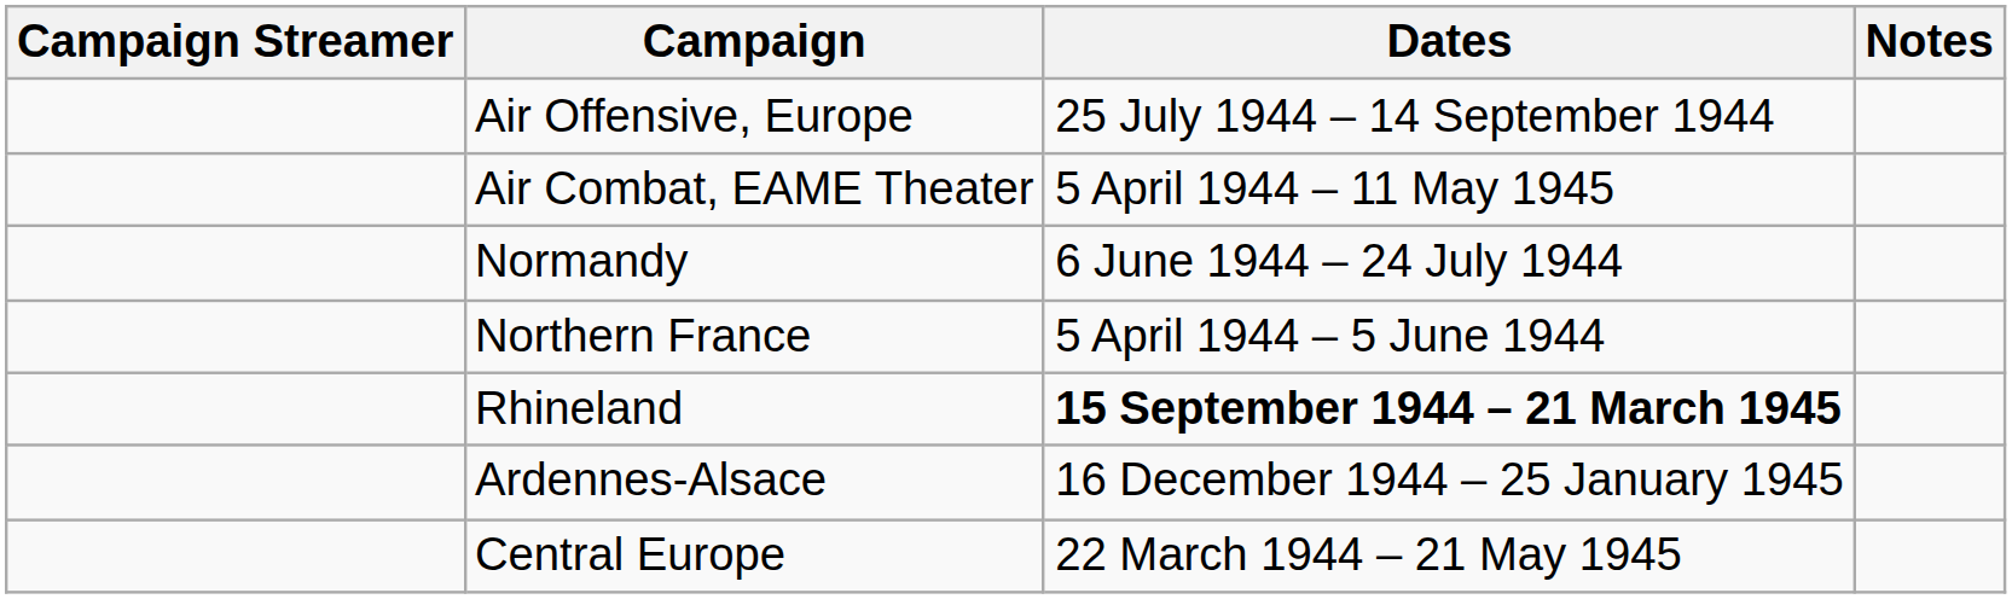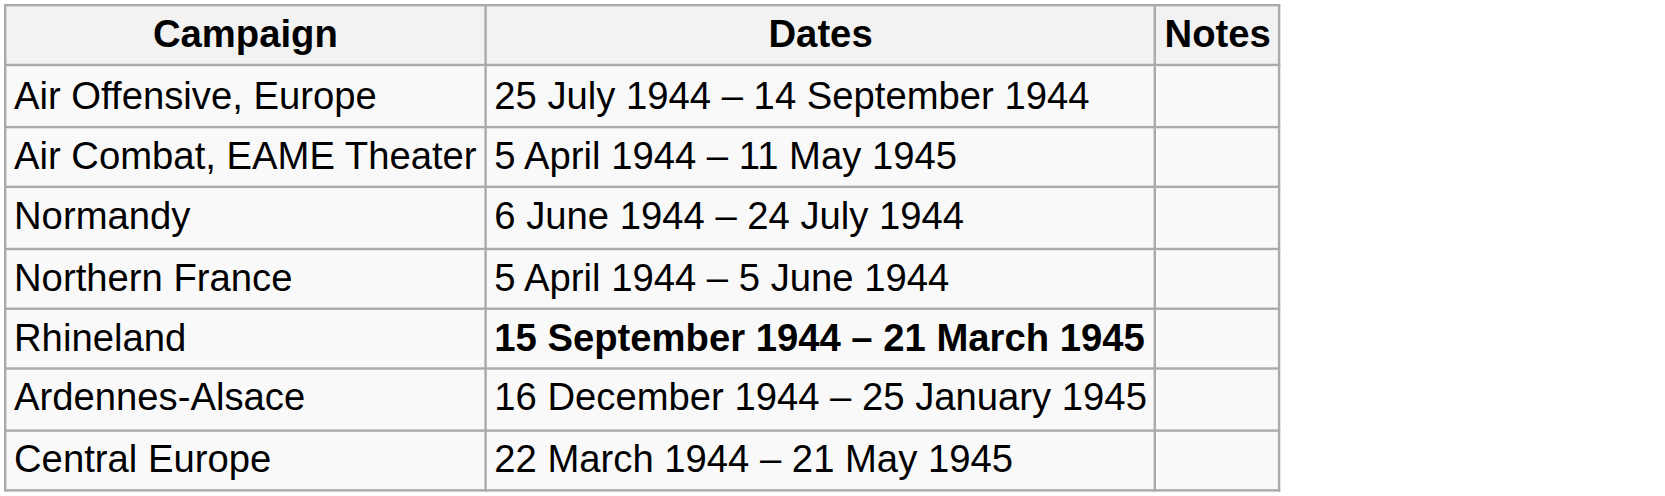- column: Campaign Streamer
